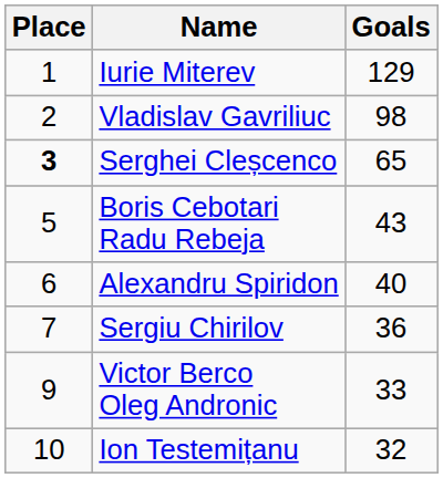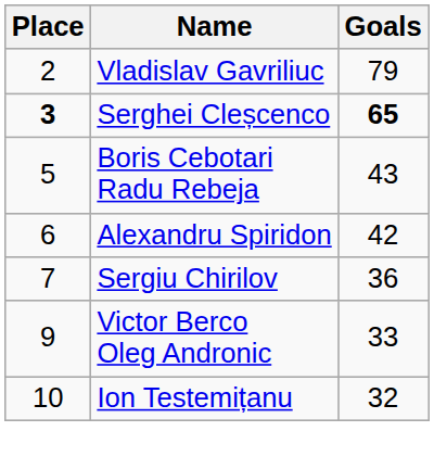- row: 1 | Iurie Miterev | 129
Vladislav Gavriliuc | Goals: 98 -> 79
Serghei Cleșcenco | Goals: normal -> bold
Alexandru Spiridon | Goals: 40 -> 42
